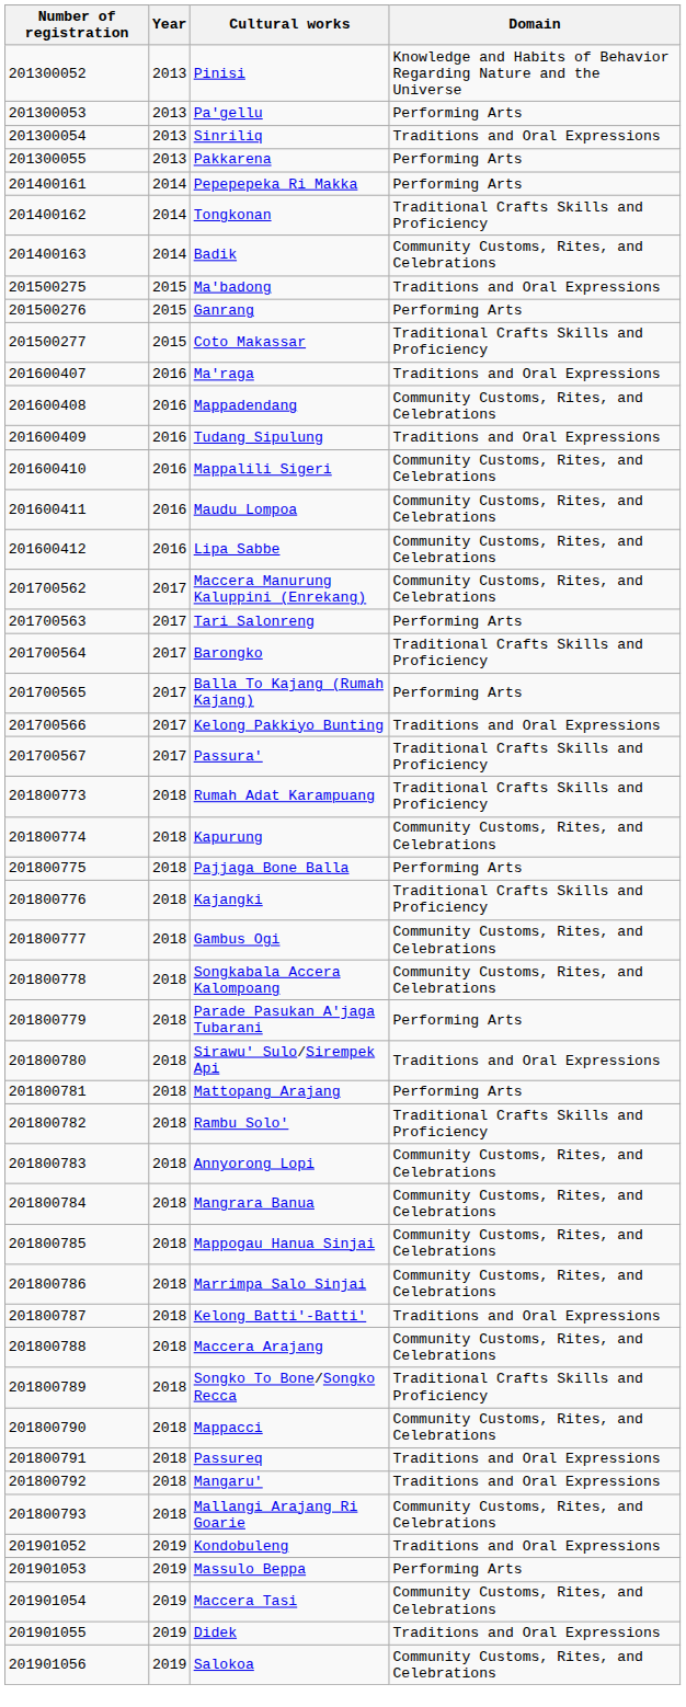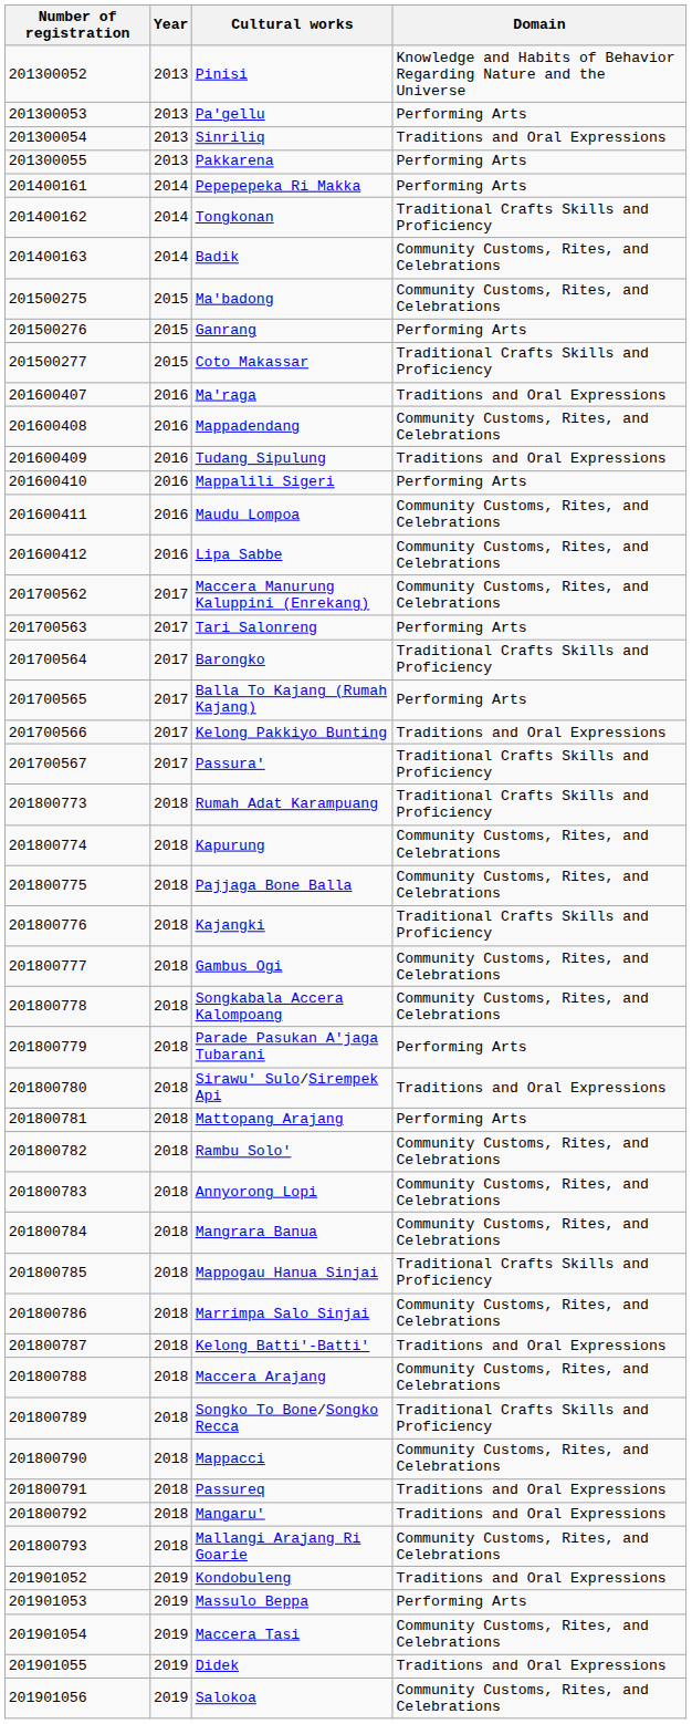Ma'badong | Domain: Traditions and Oral Expressions -> Community Customs, Rites, and Celebrations
Mappalili Sigeri | Domain: Community Customs, Rites, and Celebrations -> Performing Arts
Pajjaga Bone Balla | Domain: Performing Arts -> Community Customs, Rites, and Celebrations
Rambu Solo' | Domain: Traditional Crafts Skills and Proficiency -> Community Customs, Rites, and Celebrations
Mappogau Hanua Sinjai | Domain: Community Customs, Rites, and Celebrations -> Traditional Crafts Skills and Proficiency
